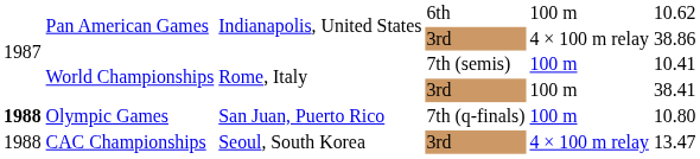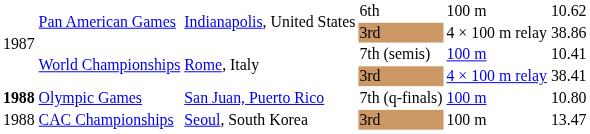World Championships / 3rd | column 5: 100 m -> 4 × 100 m relay
CAC Championships | column 5: 4 × 100 m relay -> 100 m
